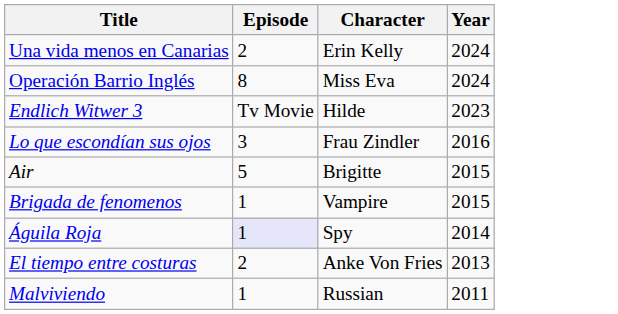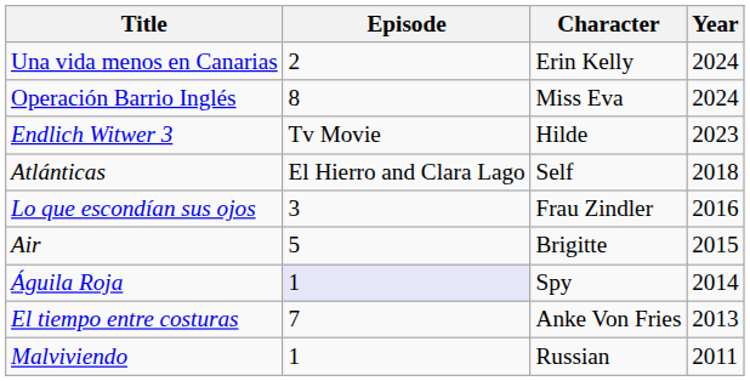+ row: Atlánticas | El Hierro and Clara Lago | Self | 2018
- row: Brigada de fenomenos | 1 | Vampire | 2015
El tiempo entre costuras | Episode: 2 -> 7
